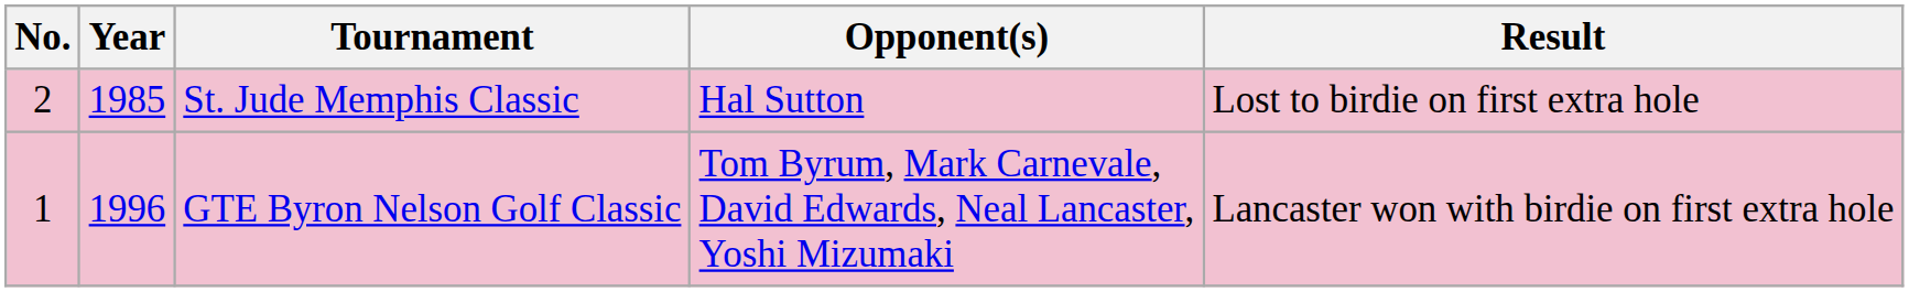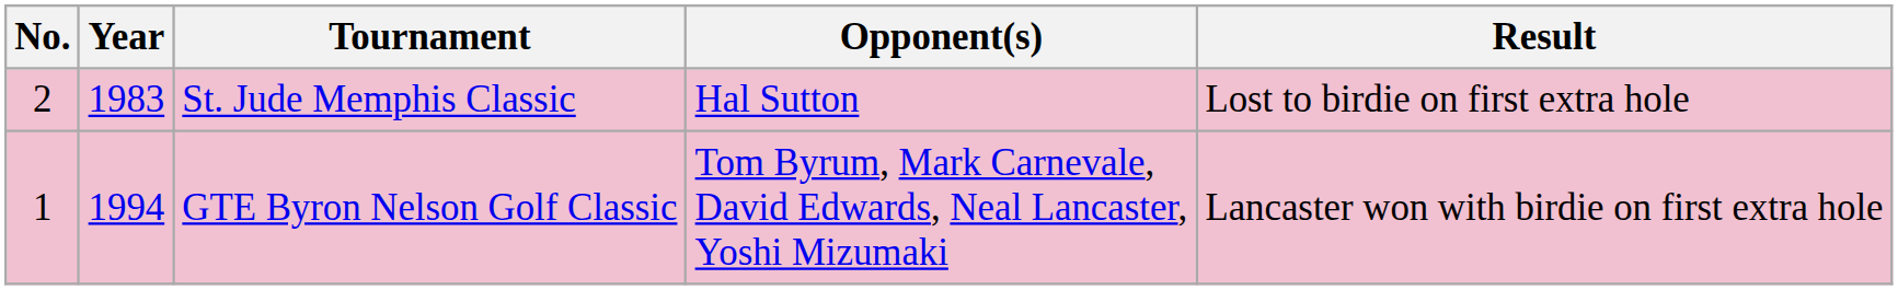St. Jude Memphis Classic | Year: 1985 -> 1983
GTE Byron Nelson Golf Classic | Year: 1996 -> 1994
